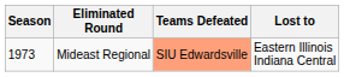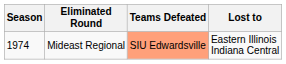Mideast Regional | Season: 1973 -> 1974
